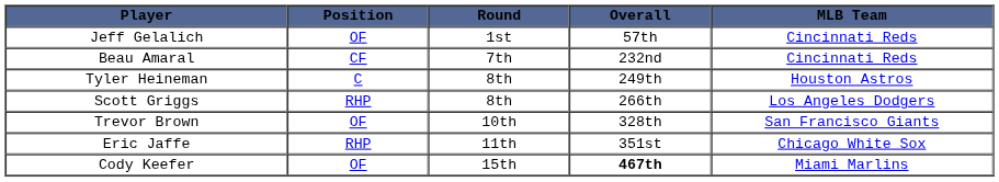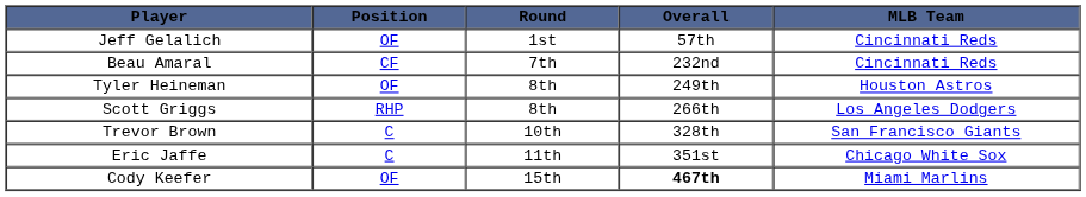Tyler Heineman | Position: C -> OF
Trevor Brown | Position: OF -> C
Eric Jaffe | Position: RHP -> C
